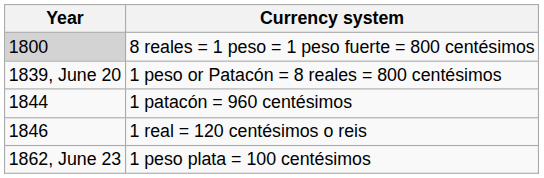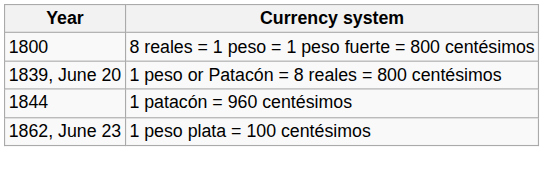8 reales = 1 peso = 1 peso fuerte = 800 centésimos | Year: lightgrey background -> no background
- row: 1846 | 1 real = 120 centésimos o reis
